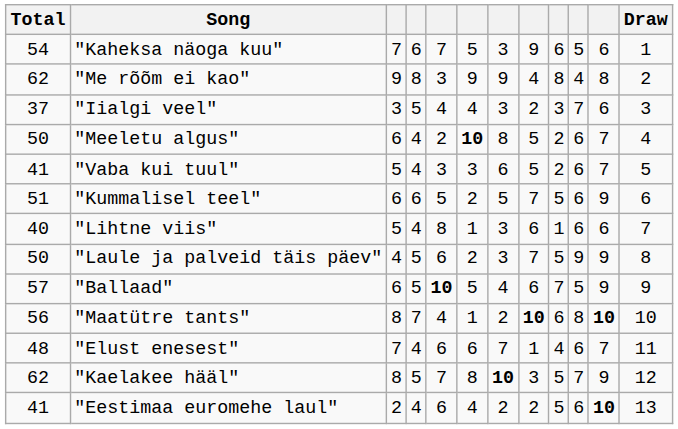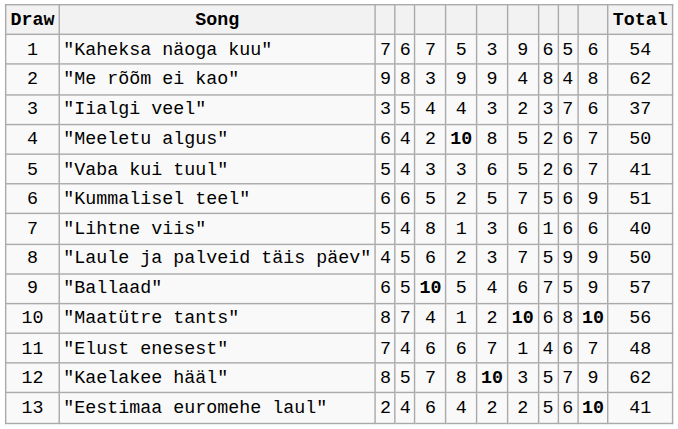columns swapped: Draw <-> Total
